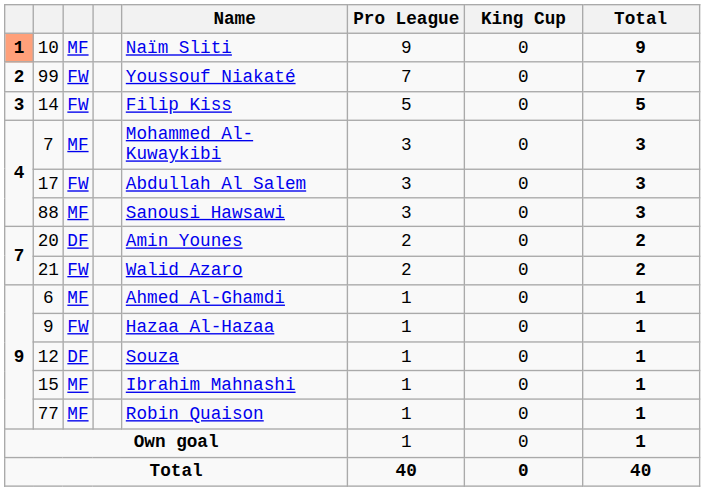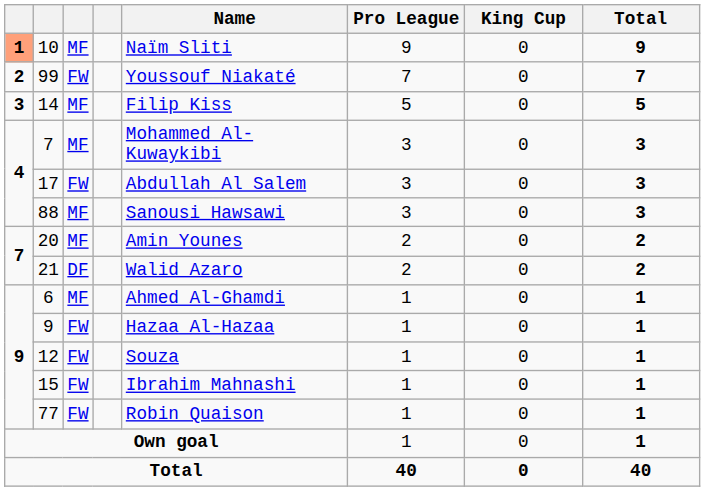14 | column 3: FW -> MF
20 | column 3: DF -> MF
21 | column 3: FW -> DF
12 | column 3: DF -> FW
15 | column 3: MF -> FW
77 | column 3: MF -> FW
